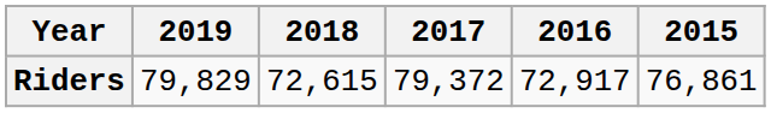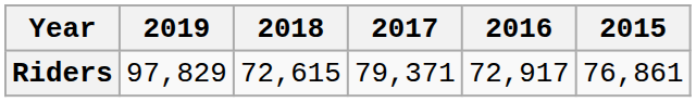Riders | 2019: 79,829 -> 97,829
Riders | 2017: 79,372 -> 79,371
